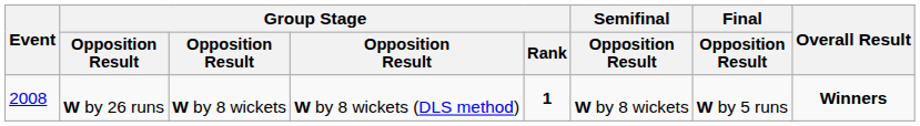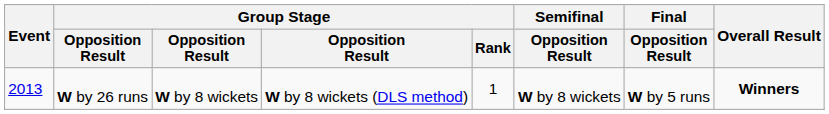W by 26 runs | Event: 2008 -> 2013
W by 26 runs | Group Stage / Rank: bold -> normal
